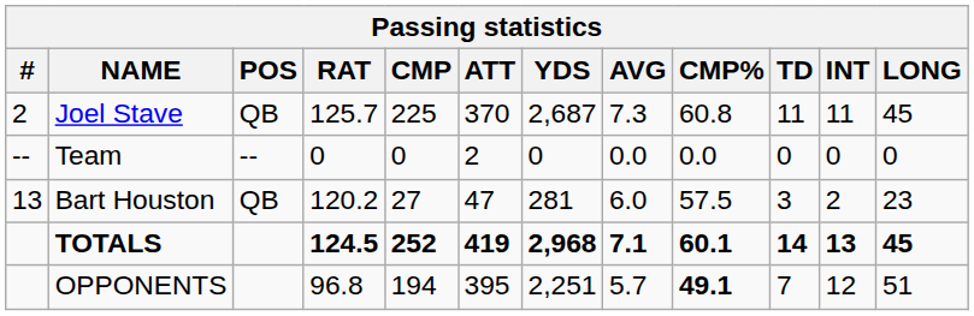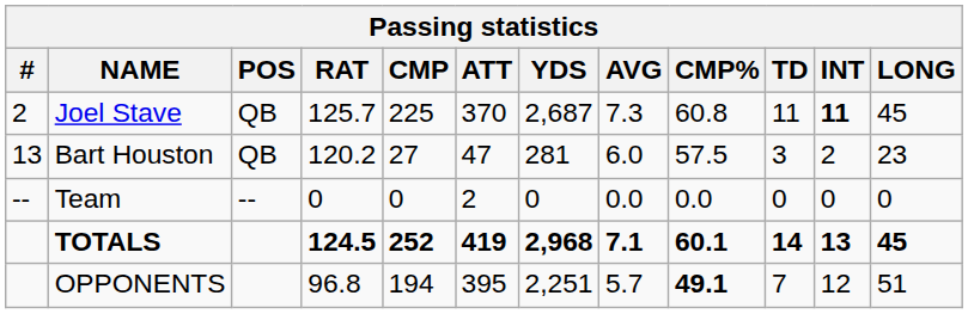Joel Stave | INT: normal -> bold
rows swapped: Bart Houston <-> Team
